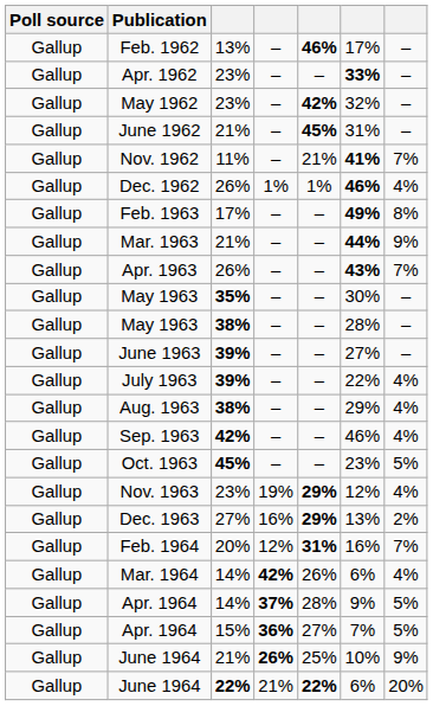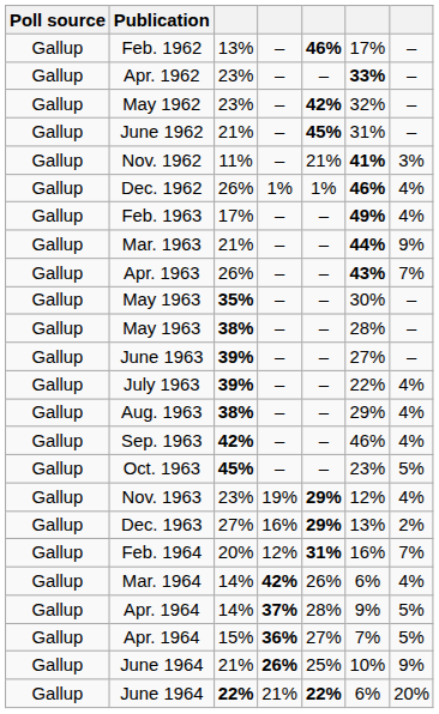Nov. 1962 | column 7: 7% -> 3%
Feb. 1963 | column 7: 8% -> 4%
